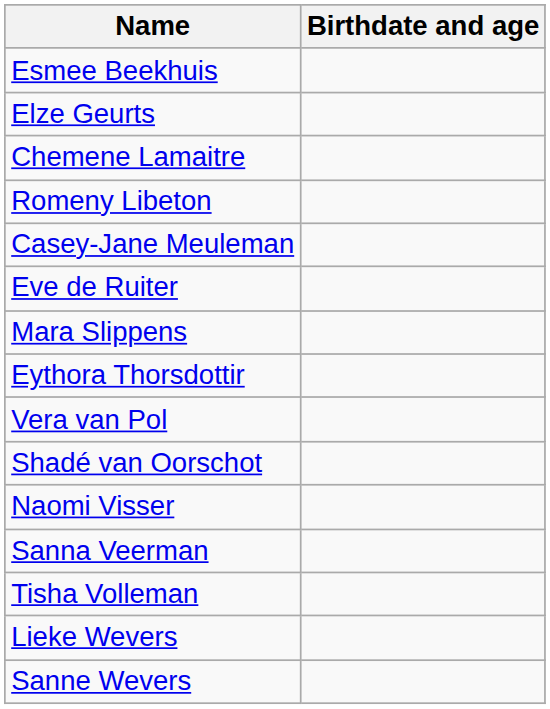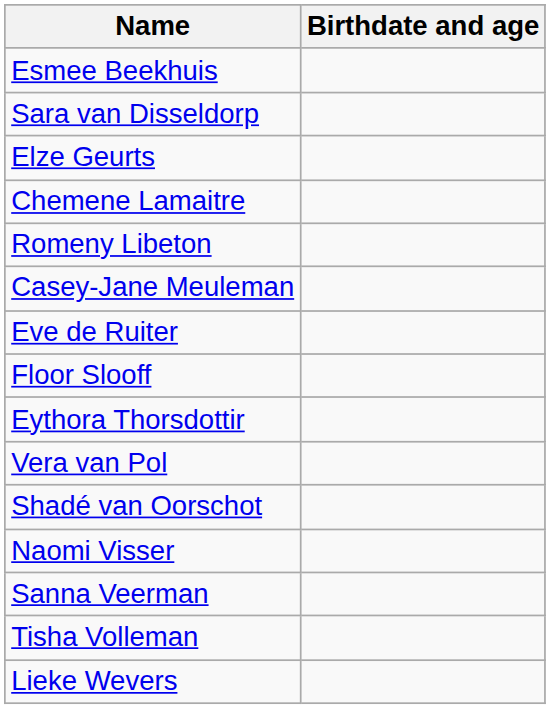+ row: Sara van Disseldorp
- row: Mara Slippens
+ row: Floor Slooff
- row: Sanne Wevers
